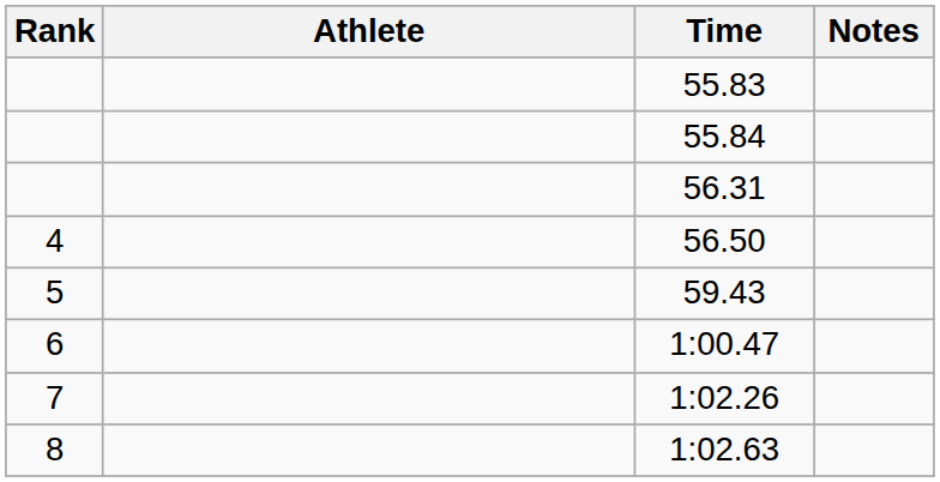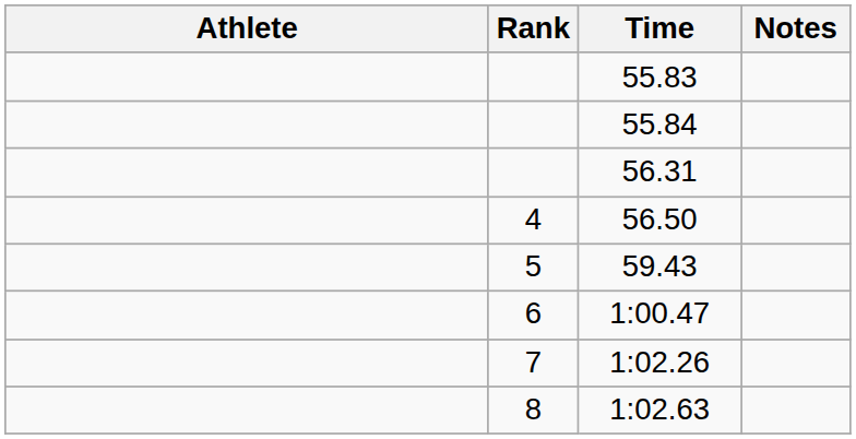columns swapped: Rank <-> Athlete
